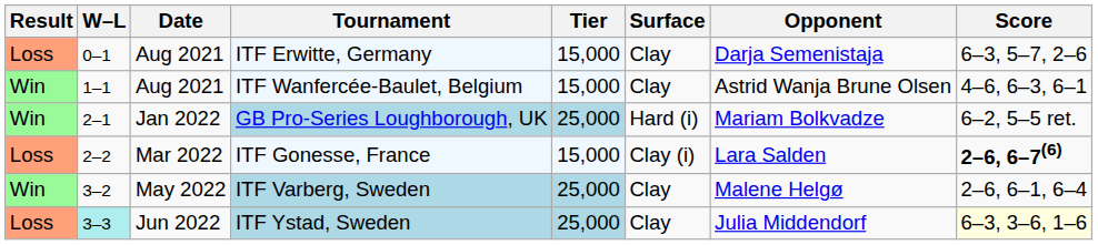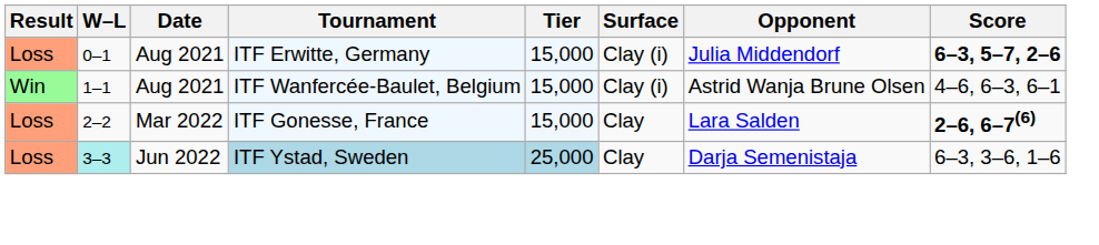ITF Erwitte, Germany | Surface: Clay -> Clay (i)
ITF Erwitte, Germany | Opponent: Darja Semenistaja -> Julia Middendorf
ITF Erwitte, Germany | Score: normal -> bold
ITF Wanfercée-Baulet, Belgium | Surface: Clay -> Clay (i)
- row: Win | 2–1 | Jan 2022 | GB Pro-Series Loughborough, UK | 25,000 | Hard (i) | Mariam Bolkvadze | 6–2, 5–5 ret.
ITF Gonesse, France | Surface: Clay (i) -> Clay
- row: Win | 3–2 | May 2022 | ITF Varberg, Sweden | 25,000 | Clay | Malene Helgø | 2–6, 6–1, 6–4
ITF Ystad, Sweden | Opponent: Julia Middendorf -> Darja Semenistaja
ITF Ystad, Sweden | Score: lightyellow background -> no background
